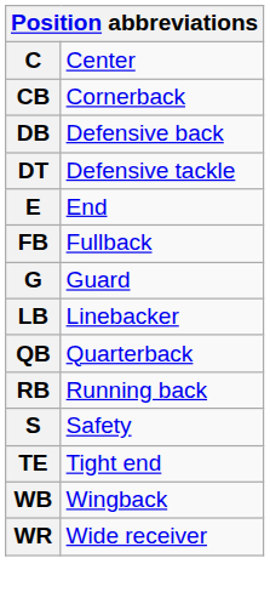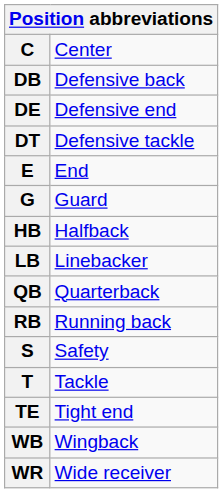- row: CB | Cornerback
+ row: DE | Defensive end
- row: FB | Fullback
+ row: HB | Halfback
+ row: T | Tackle
